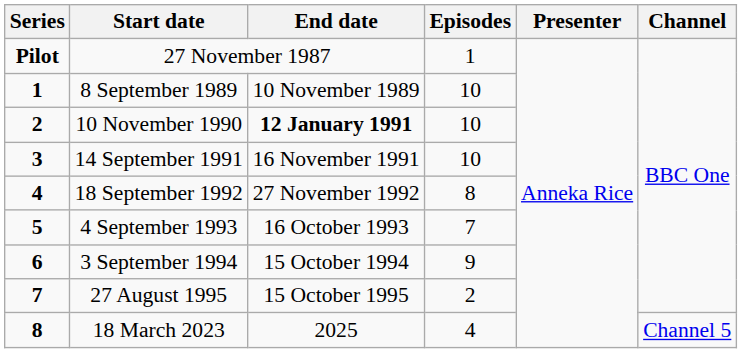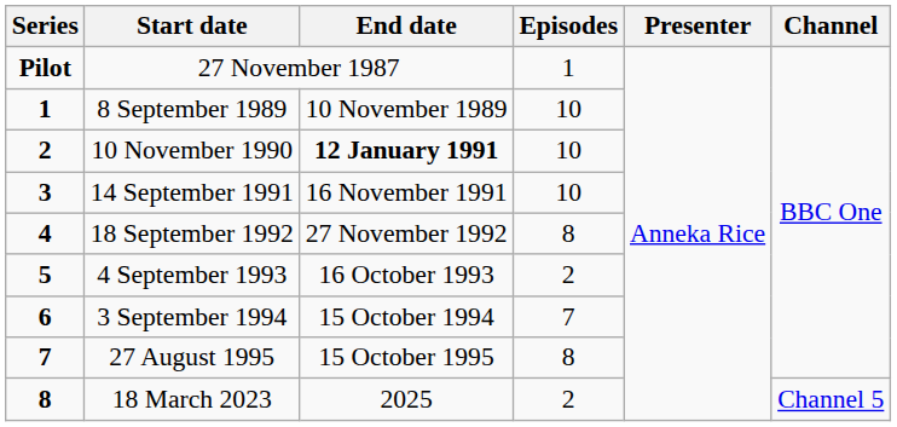4 September 1993 | Episodes: 7 -> 2
3 September 1994 | Episodes: 9 -> 7
27 August 1995 | Episodes: 2 -> 8
18 March 2023 | Episodes: 4 -> 2
